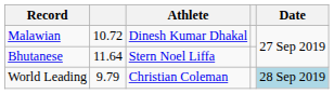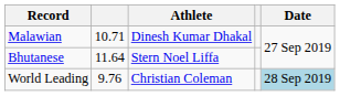Malawian | column 2: 10.72 -> 10.71
World Leading | column 2: 9.79 -> 9.76
